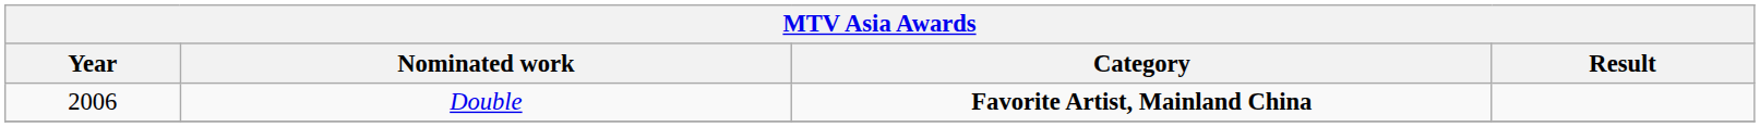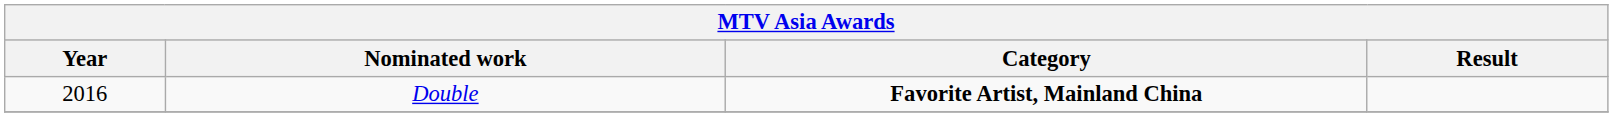Double | Year: 2006 -> 2016
